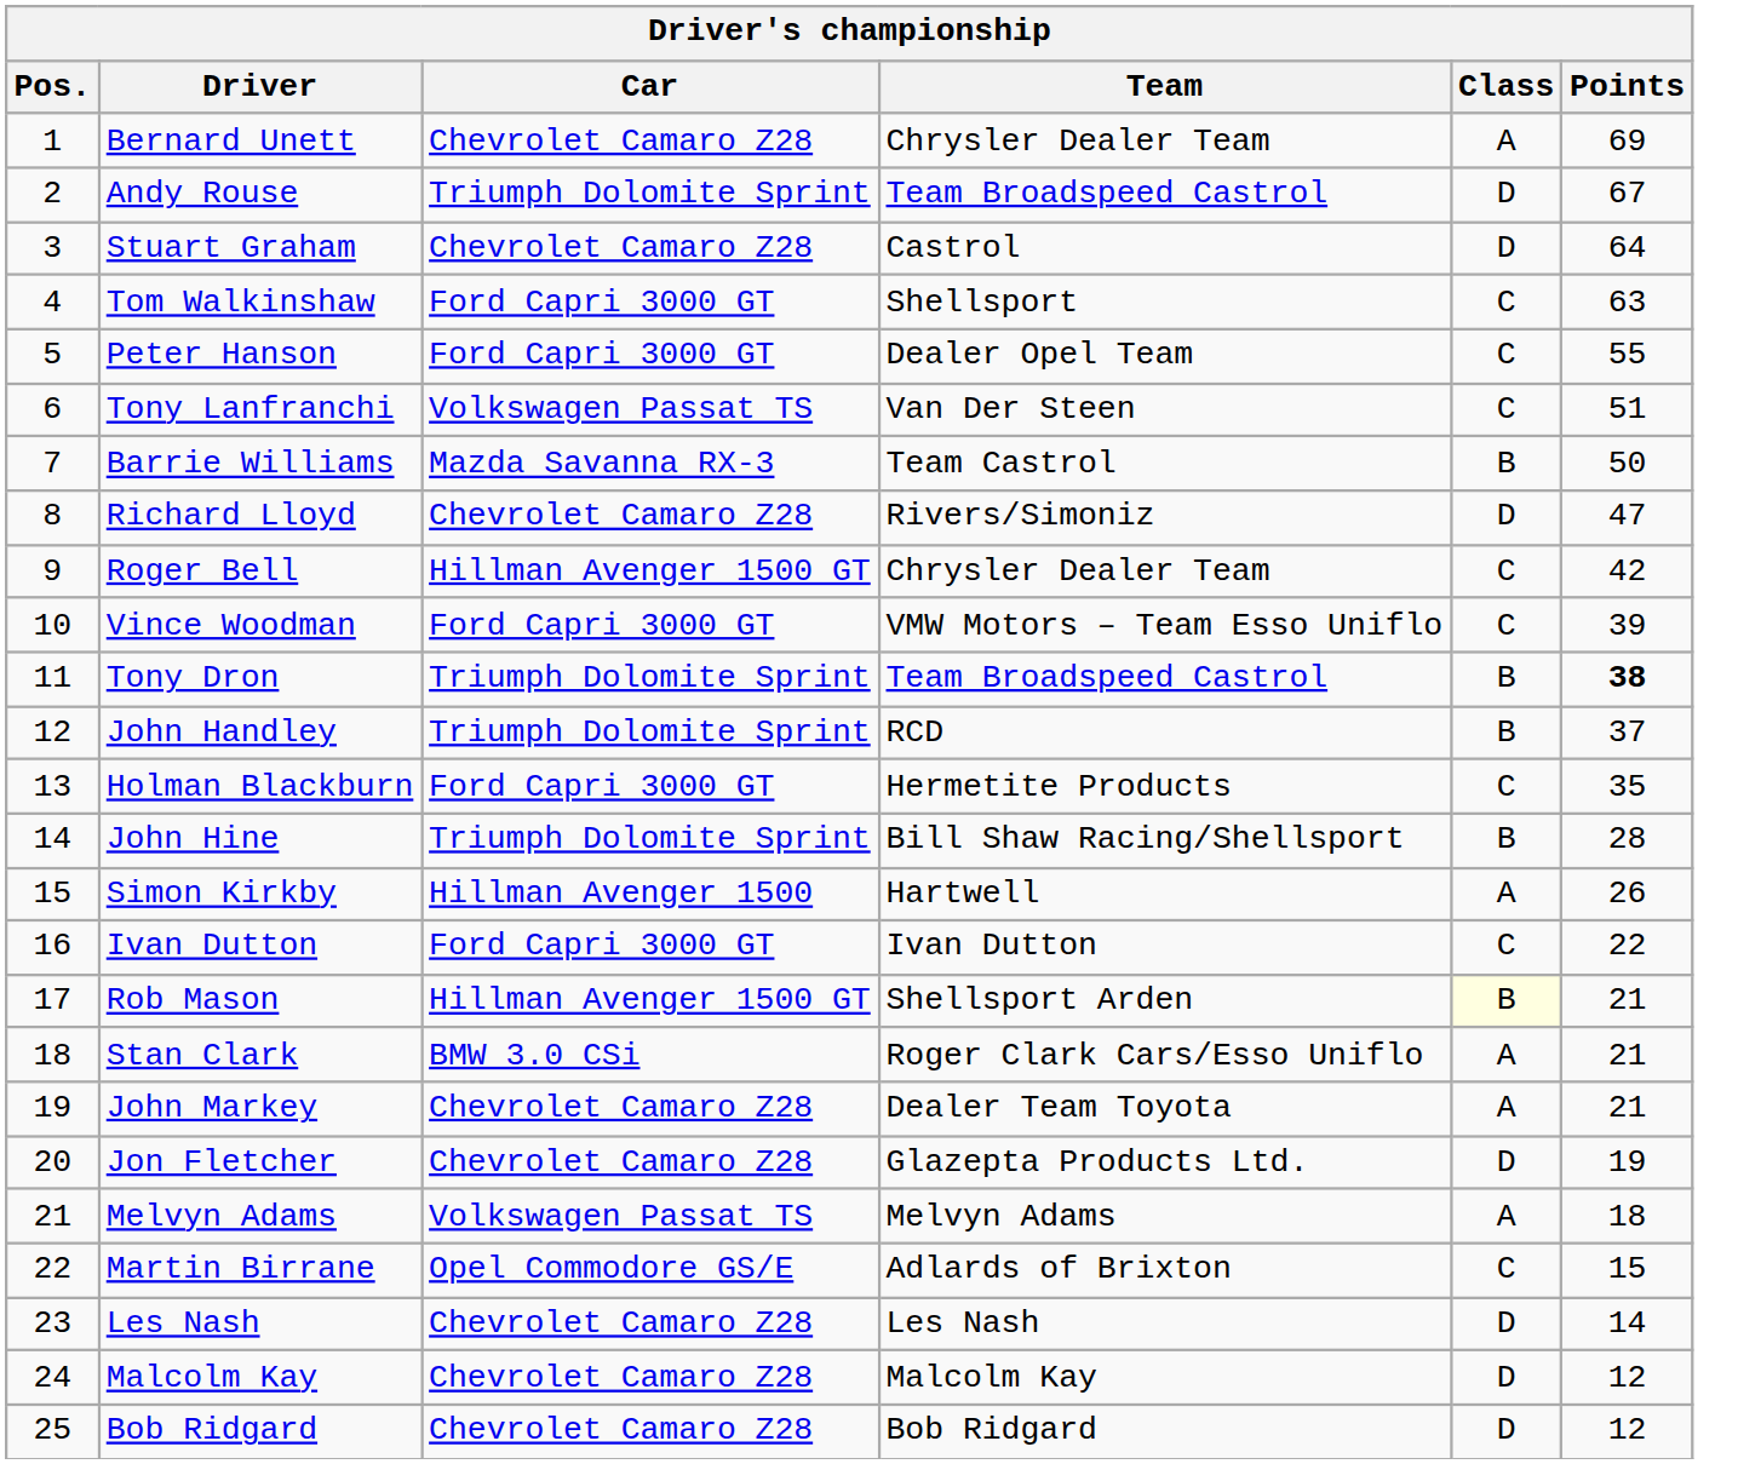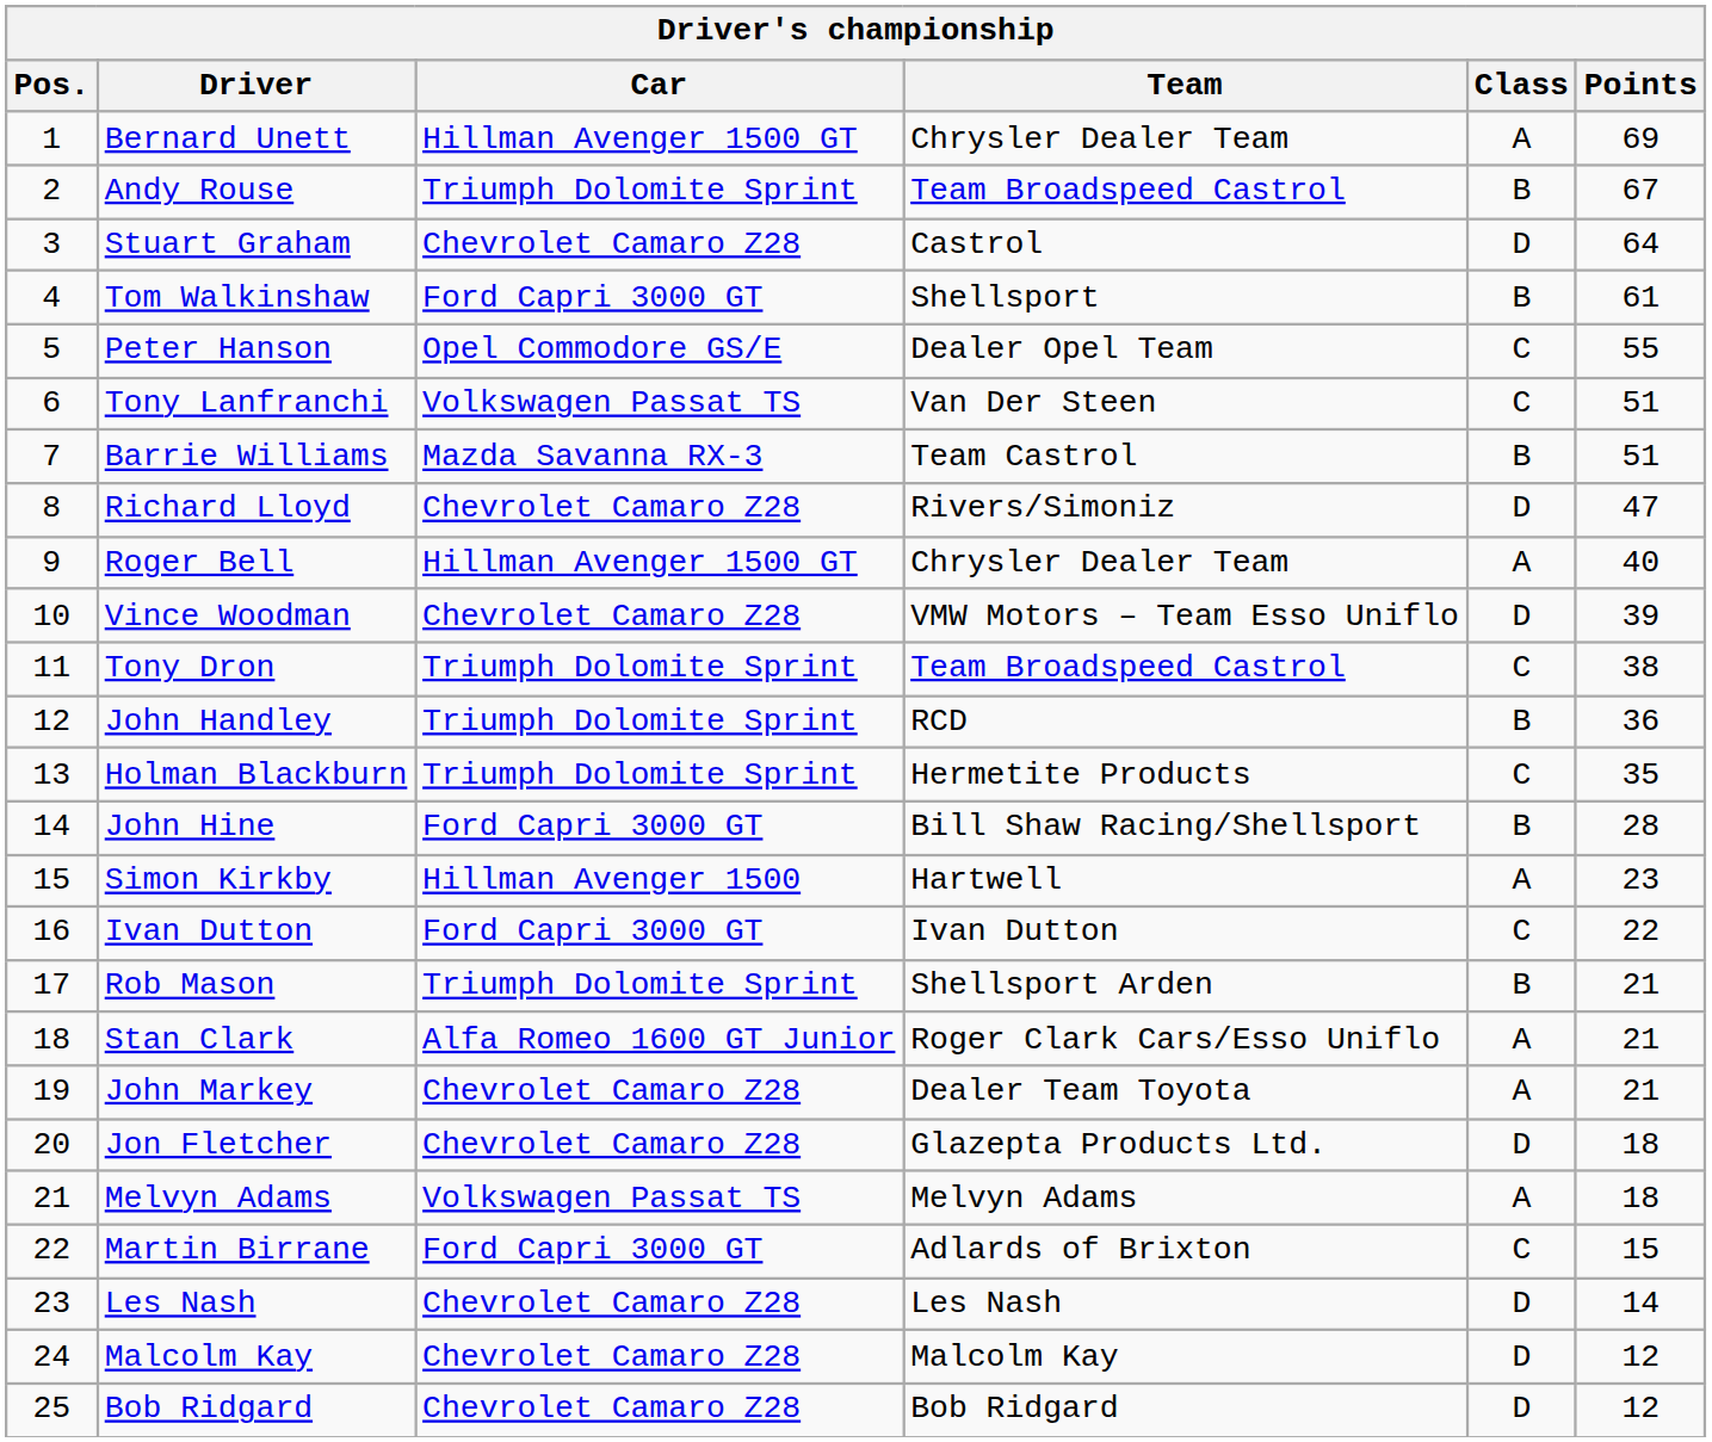Bernard Unett | Car: Chevrolet Camaro Z28 -> Hillman Avenger 1500 GT
Andy Rouse | Class: D -> B
Tom Walkinshaw | Class: C -> B
Tom Walkinshaw | Points: 63 -> 61
Peter Hanson | Car: Ford Capri 3000 GT -> Opel Commodore GS/E
Barrie Williams | Points: 50 -> 51
Roger Bell | Class: C -> A
Roger Bell | Points: 42 -> 40
Vince Woodman | Car: Ford Capri 3000 GT -> Chevrolet Camaro Z28
Vince Woodman | Class: C -> D
Tony Dron | Class: B -> C
Tony Dron | Points: bold -> normal
John Handley | Points: 37 -> 36
Holman Blackburn | Car: Ford Capri 3000 GT -> Triumph Dolomite Sprint
John Hine | Car: Triumph Dolomite Sprint -> Ford Capri 3000 GT
Simon Kirkby | Points: 26 -> 23
Rob Mason | Car: Hillman Avenger 1500 GT -> Triumph Dolomite Sprint
Rob Mason | Class: lightyellow background -> no background
Stan Clark | Car: BMW 3.0 CSi -> Alfa Romeo 1600 GT Junior
Jon Fletcher | Points: 19 -> 18
Martin Birrane | Car: Opel Commodore GS/E -> Ford Capri 3000 GT
